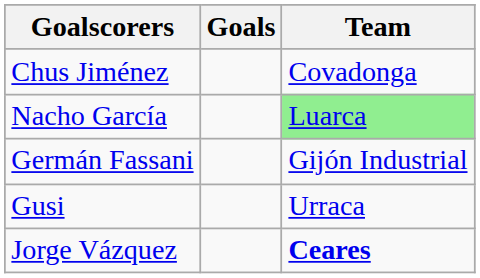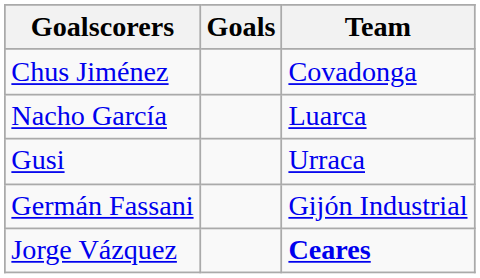Nacho García | Team: lightgreen background -> no background
rows swapped: Germán Fassani <-> Gusi
